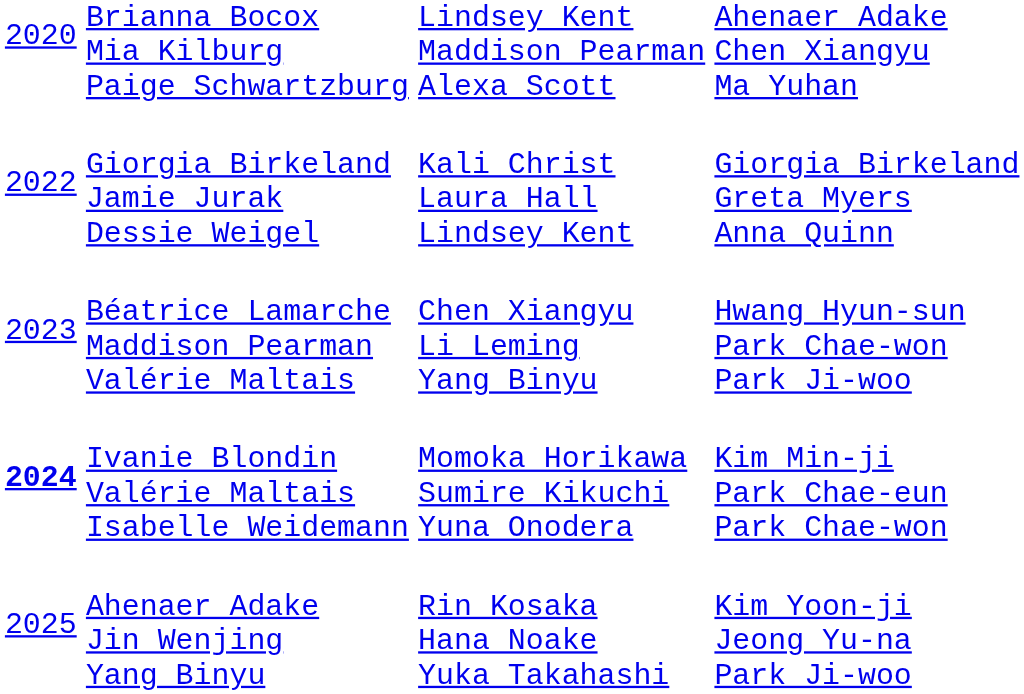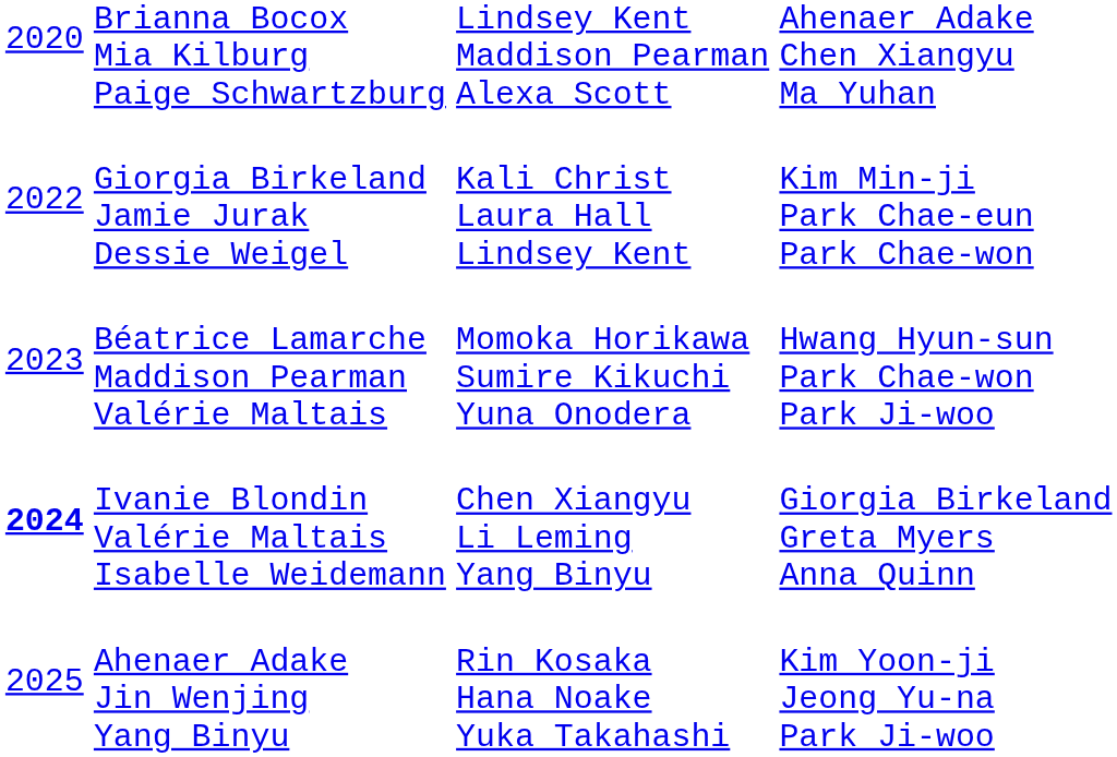Giorgia Birkeland Jamie Jurak Dessie Weigel | column 4: Giorgia Birkeland Greta Myers Anna Quinn -> Kim Min-ji Park Chae-eun Park Chae-won
Béatrice Lamarche Maddison Pearman Valérie Maltais | column 3: Chen Xiangyu Li Leming Yang Binyu -> Momoka Horikawa Sumire Kikuchi Yuna Onodera
Ivanie Blondin Valérie Maltais Isabelle Weidemann | column 3: Momoka Horikawa Sumire Kikuchi Yuna Onodera -> Chen Xiangyu Li Leming Yang Binyu
Ivanie Blondin Valérie Maltais Isabelle Weidemann | column 4: Kim Min-ji Park Chae-eun Park Chae-won -> Giorgia Birkeland Greta Myers Anna Quinn
